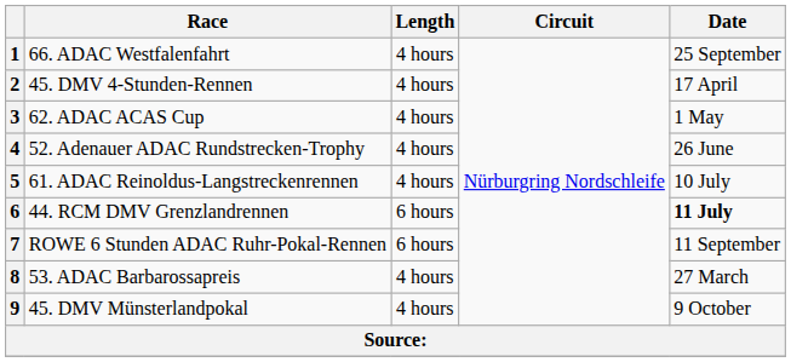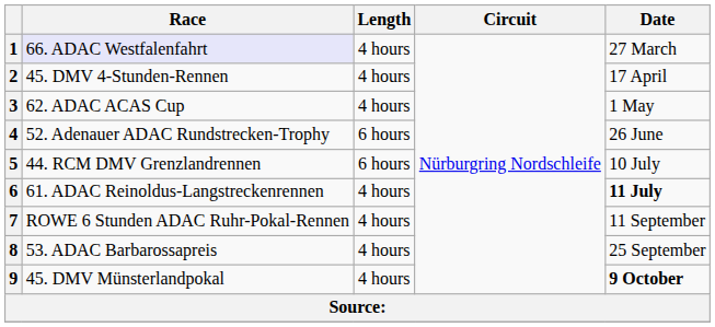1 | Race: no background -> lavender background
1 | Date: 25 September -> 27 March
4 | Length: 4 hours -> 6 hours
5 | Race: 61. ADAC Reinoldus-Langstreckenrennen -> 44. RCM DMV Grenzlandrennen
5 | Length: 4 hours -> 6 hours
6 | Race: 44. RCM DMV Grenzlandrennen -> 61. ADAC Reinoldus-Langstreckenrennen
6 | Length: 6 hours -> 4 hours
7 | Length: 6 hours -> 4 hours
8 | Date: 27 March -> 25 September
9 | Date: normal -> bold
